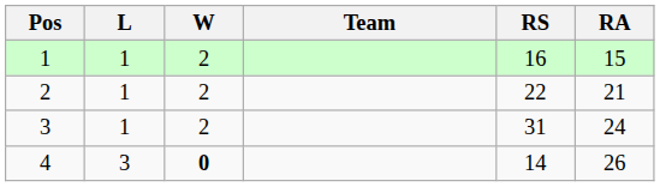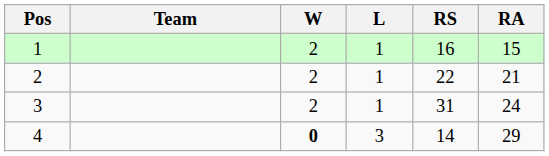columns swapped: Team <-> L
4 | RA: 26 -> 29
